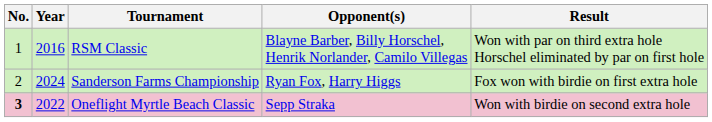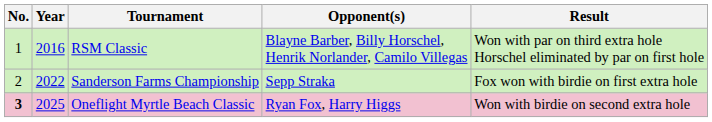Sanderson Farms Championship | Year: 2024 -> 2022
Sanderson Farms Championship | Opponent(s): Ryan Fox, Harry Higgs -> Sepp Straka
Oneflight Myrtle Beach Classic | Year: 2022 -> 2025
Oneflight Myrtle Beach Classic | Opponent(s): Sepp Straka -> Ryan Fox, Harry Higgs
